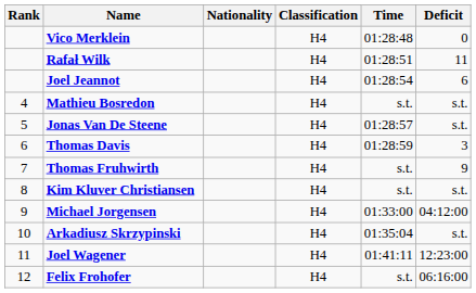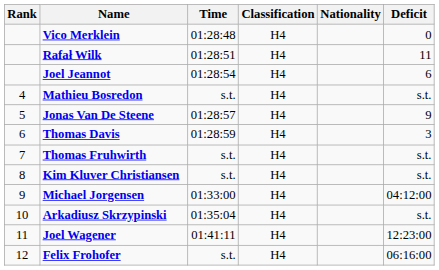columns swapped: Nationality <-> Time
Jonas Van De Steene | Deficit: s.t. -> 9
Thomas Fruhwirth | Deficit: 9 -> s.t.
